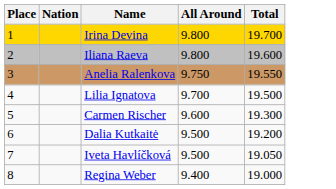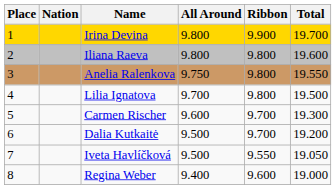+ column: Ribbon | 9.900 | 9.800 | 9.800 | 9.800 | 9.700 | 9.700 | 9.550 | 9.600
